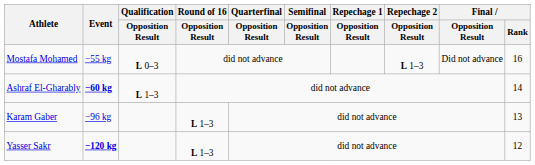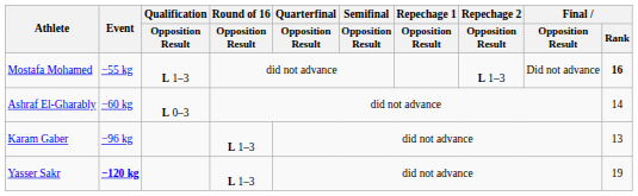Mostafa Mohamed | Qualification / Opposition Result: L 0–3 -> L 1–3
Mostafa Mohamed | Final / Rank: normal -> bold
Ashraf El-Gharably | Event: bold -> normal
Ashraf El-Gharably | Qualification / Opposition Result: L 1–3 -> L 0–3
Yasser Sakr | Final / Rank: 12 -> 19
